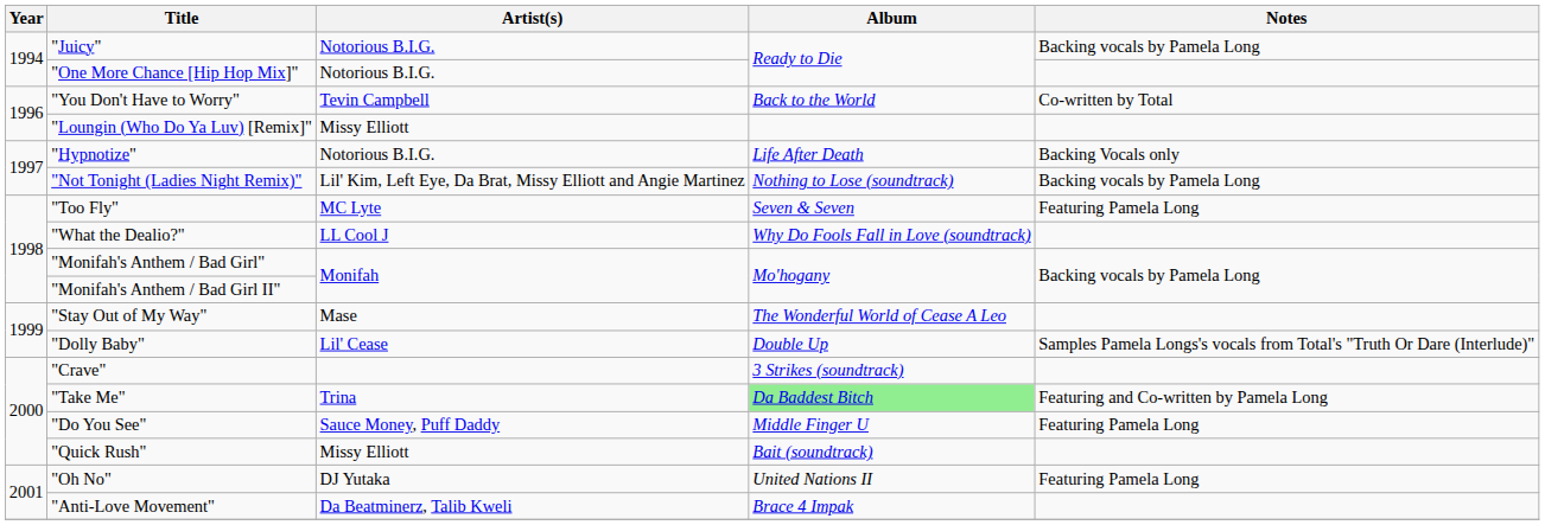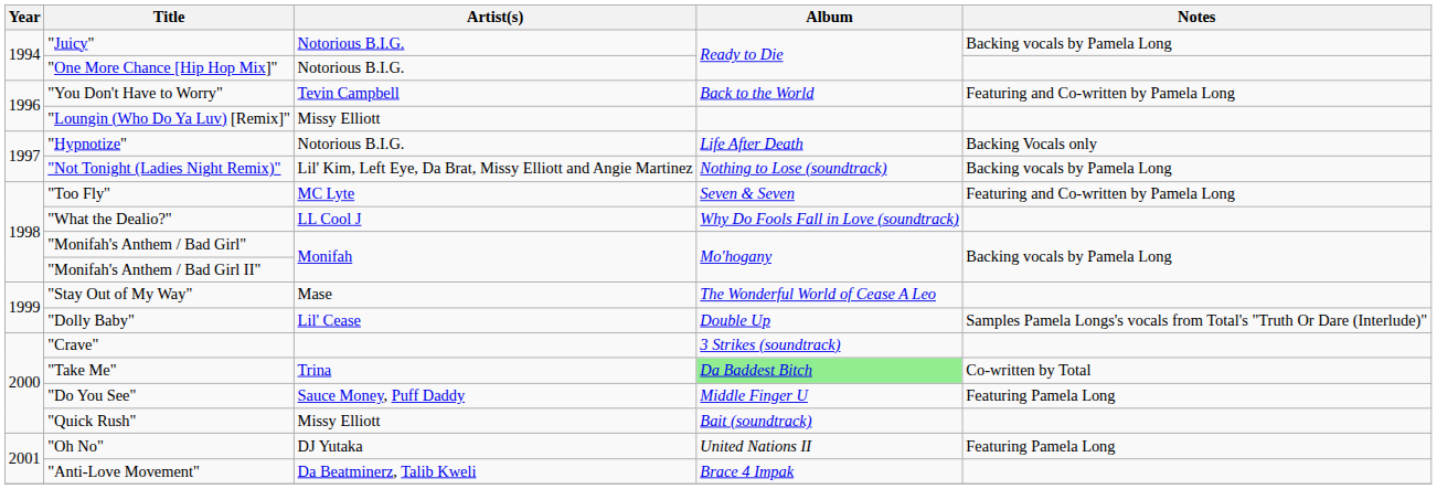"You Don't Have to Worry" | Notes: Co-written by Total -> Featuring and Co-written by Pamela Long
"Too Fly" | Notes: Featuring Pamela Long -> Featuring and Co-written by Pamela Long
"Take Me" | Notes: Featuring and Co-written by Pamela Long -> Co-written by Total
